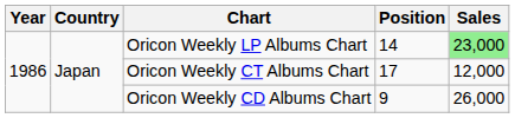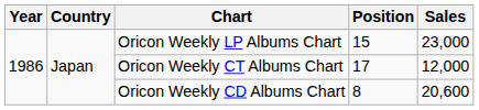Oricon Weekly LP Albums Chart | Position: 14 -> 15
Oricon Weekly LP Albums Chart | Sales: lightgreen background -> no background
Oricon Weekly CD Albums Chart | Position: 9 -> 8
Oricon Weekly CD Albums Chart | Sales: 26,000 -> 20,600
